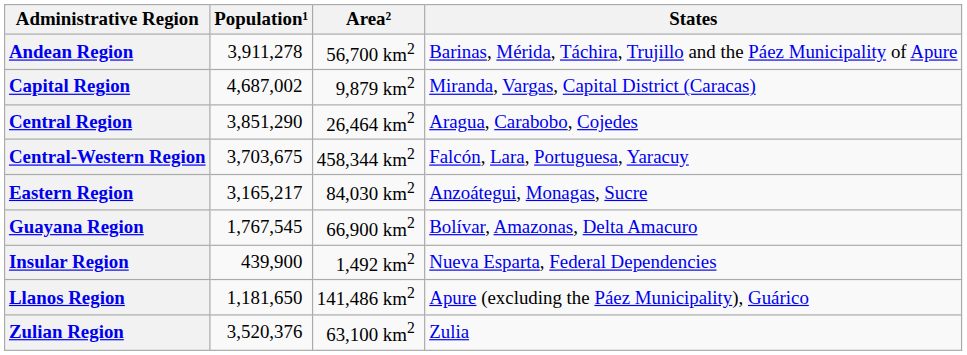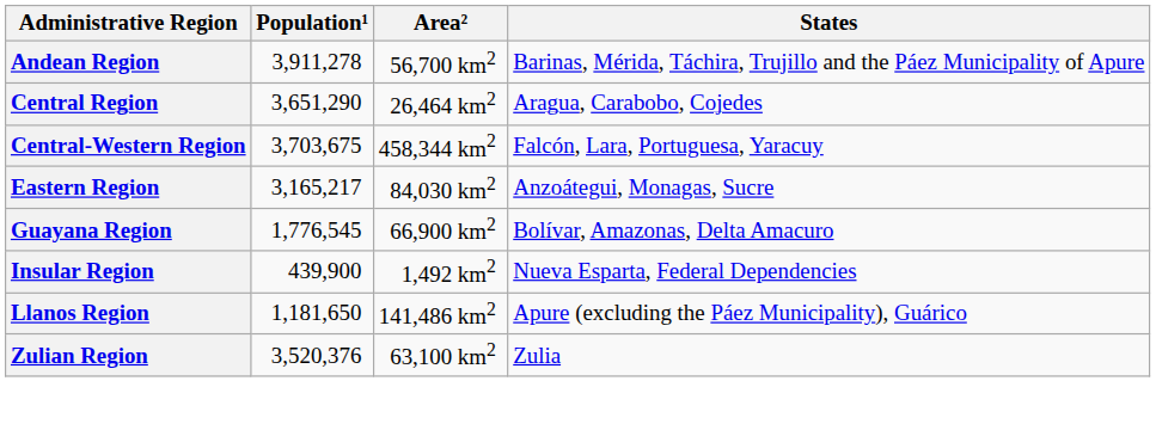- row: Capital Region | 4,687,002 | 9,879 km2 | Miranda, Vargas, Capital District (Caracas)
Central Region | Population¹: 3,851,290 -> 3,651,290
Guayana Region | Population¹: 1,767,545 -> 1,776,545
